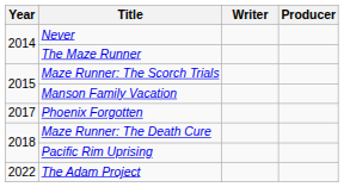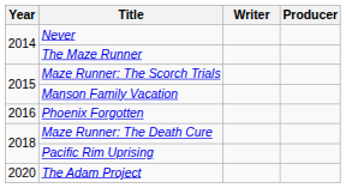Phoenix Forgotten | Year: 2017 -> 2016
The Adam Project | Year: 2022 -> 2020
